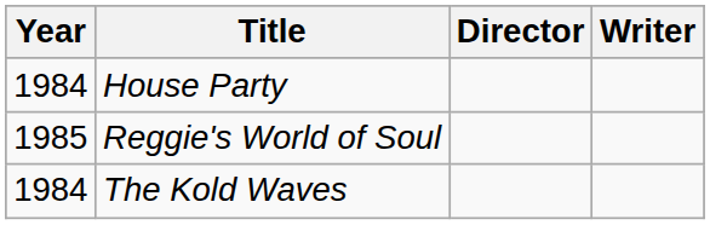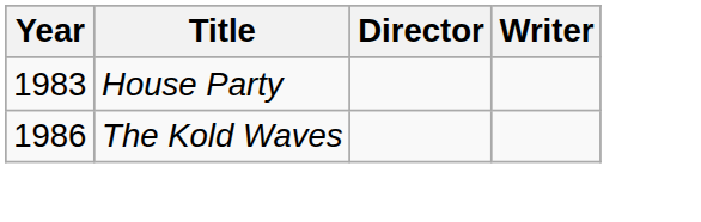House Party | Year: 1984 -> 1983
- row: 1985 | Reggie's World of Soul
The Kold Waves | Year: 1984 -> 1986
